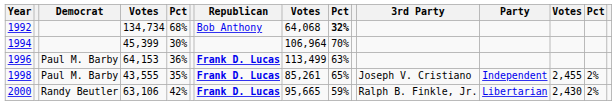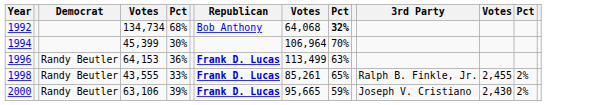- column: Party | Independent | Libertarian
1996 | Democrat: Paul M. Barby -> Randy Beutler
1998 | Democrat: Paul M. Barby -> Randy Beutler
1998 | column 5: 35% -> 33%
1998 | 3rd Party: Joseph V. Cristiano -> Ralph B. Finkle, Jr.
2000 | column 5: 42% -> 39%
2000 | 3rd Party: Ralph B. Finkle, Jr. -> Joseph V. Cristiano
